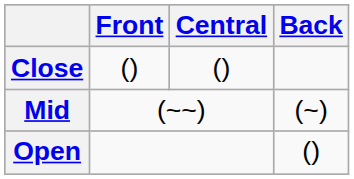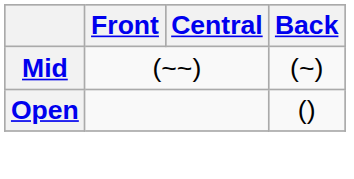- row: Close | () | ()
